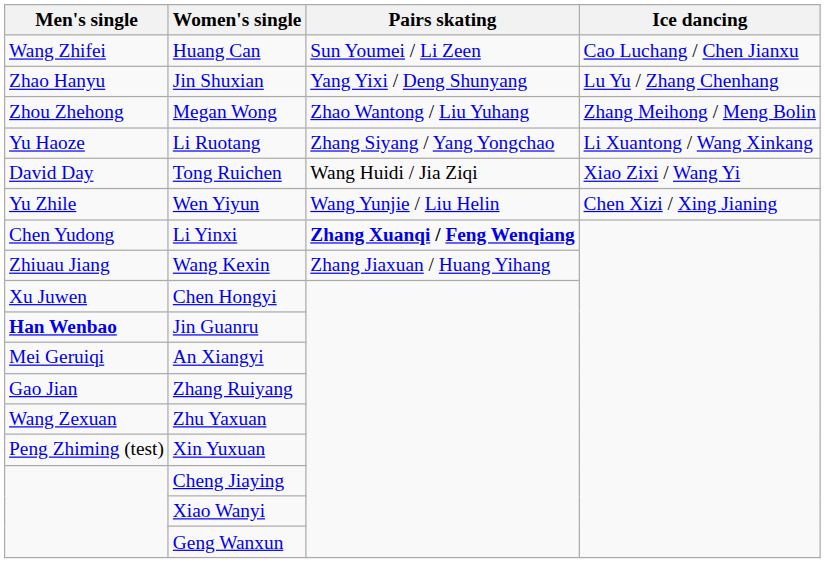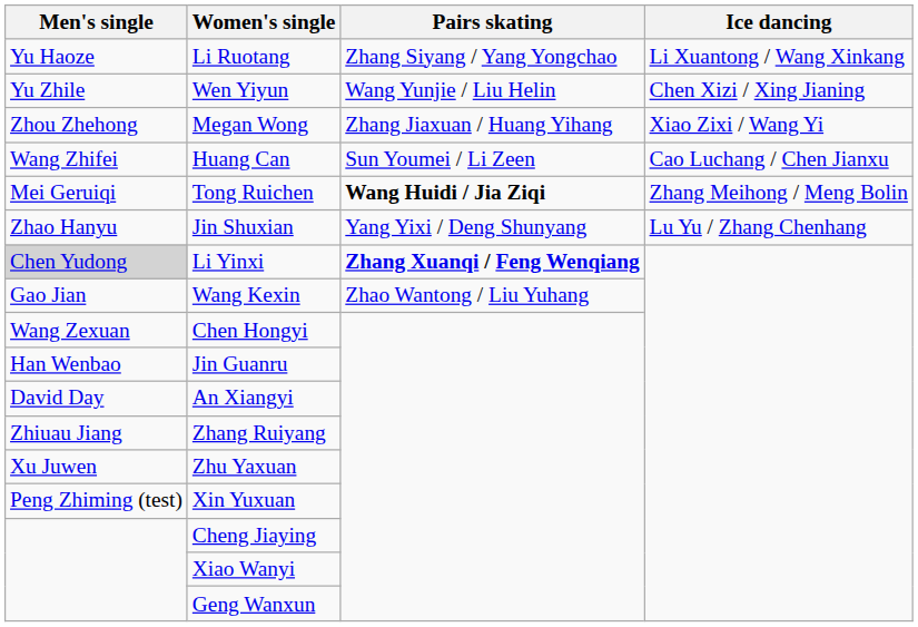rows swapped: Huang Can <-> Li Ruotang
rows swapped: Jin Shuxian <-> Wen Yiyun
Megan Wong | Pairs skating: Zhao Wantong / Liu Yuhang -> Zhang Jiaxuan / Huang Yihang
Megan Wong | Ice dancing: Zhang Meihong / Meng Bolin -> Xiao Zixi / Wang Yi
Tong Ruichen | Men's single: David Day -> Mei Geruiqi
Tong Ruichen | Pairs skating: normal -> bold
Tong Ruichen | Ice dancing: Xiao Zixi / Wang Yi -> Zhang Meihong / Meng Bolin
Li Yinxi | Men's single: no background -> lightgrey background
Wang Kexin | Men's single: Zhiuau Jiang -> Gao Jian
Wang Kexin | Pairs skating: Zhang Jiaxuan / Huang Yihang -> Zhao Wantong / Liu Yuhang
Chen Hongyi | Men's single: Xu Juwen -> Wang Zexuan
Jin Guanru | Men's single: bold -> normal
An Xiangyi | Men's single: Mei Geruiqi -> David Day
Zhang Ruiyang | Men's single: Gao Jian -> Zhiuau Jiang
Zhu Yaxuan | Men's single: Wang Zexuan -> Xu Juwen
